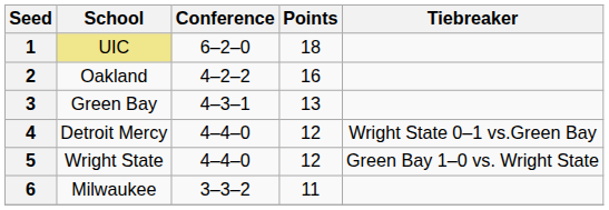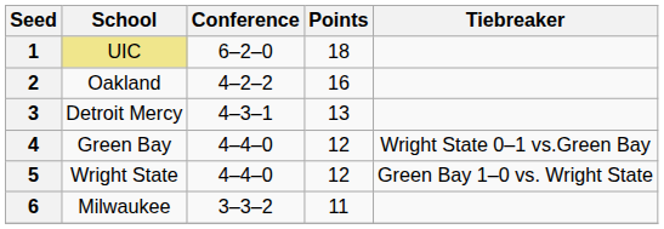3 | School: Green Bay -> Detroit Mercy
4 | School: Detroit Mercy -> Green Bay
